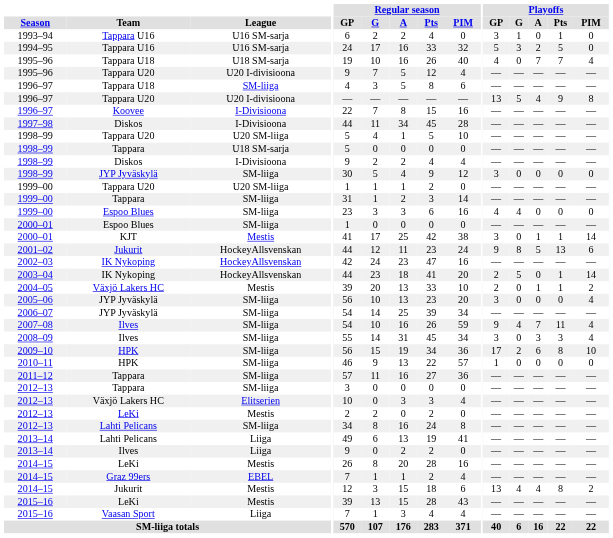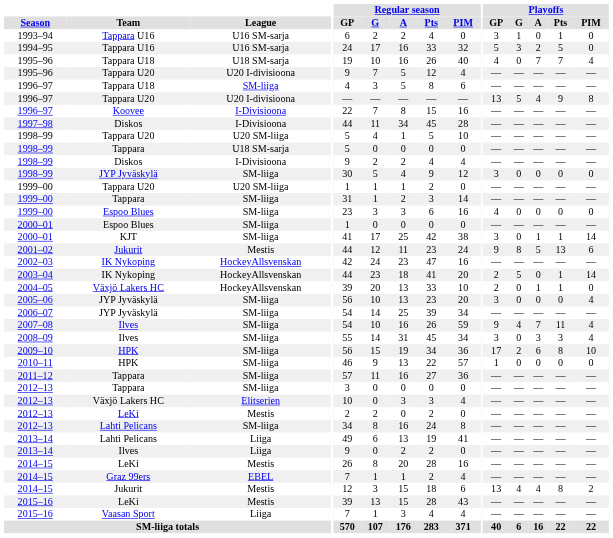1999–00 / Espoo Blues | Playoffs / G: 4 -> 0
2000–01 / KJT | League: Mestis -> SM-liiga
2001–02 | League: HockeyAllsvenskan -> Mestis
2004–05 | League: Mestis -> HockeyAllsvenskan
2004–05 | Playoffs / PIM: 2 -> 0
